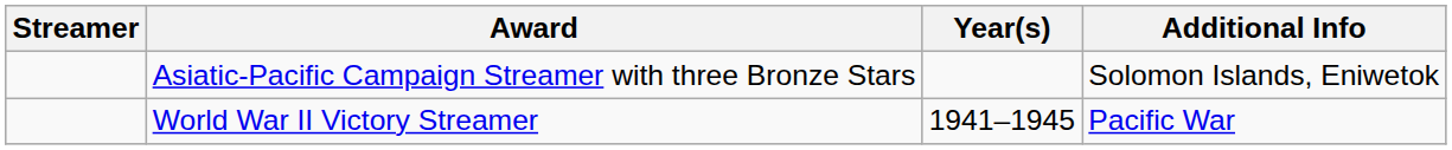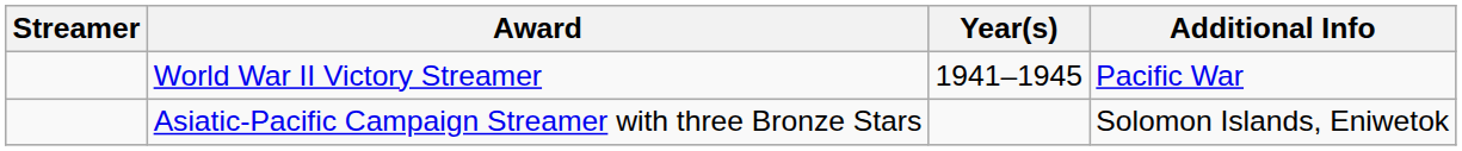rows swapped: Asiatic-Pacific Campaign Streamer with three Bronze Stars <-> World War II Victory Streamer
